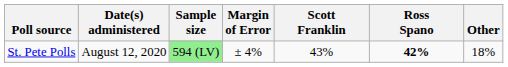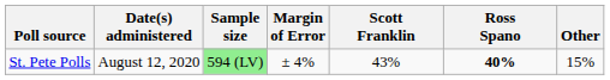St. Pete Polls | Ross Spano: 42% -> 40%
St. Pete Polls | Other: 18% -> 15%
